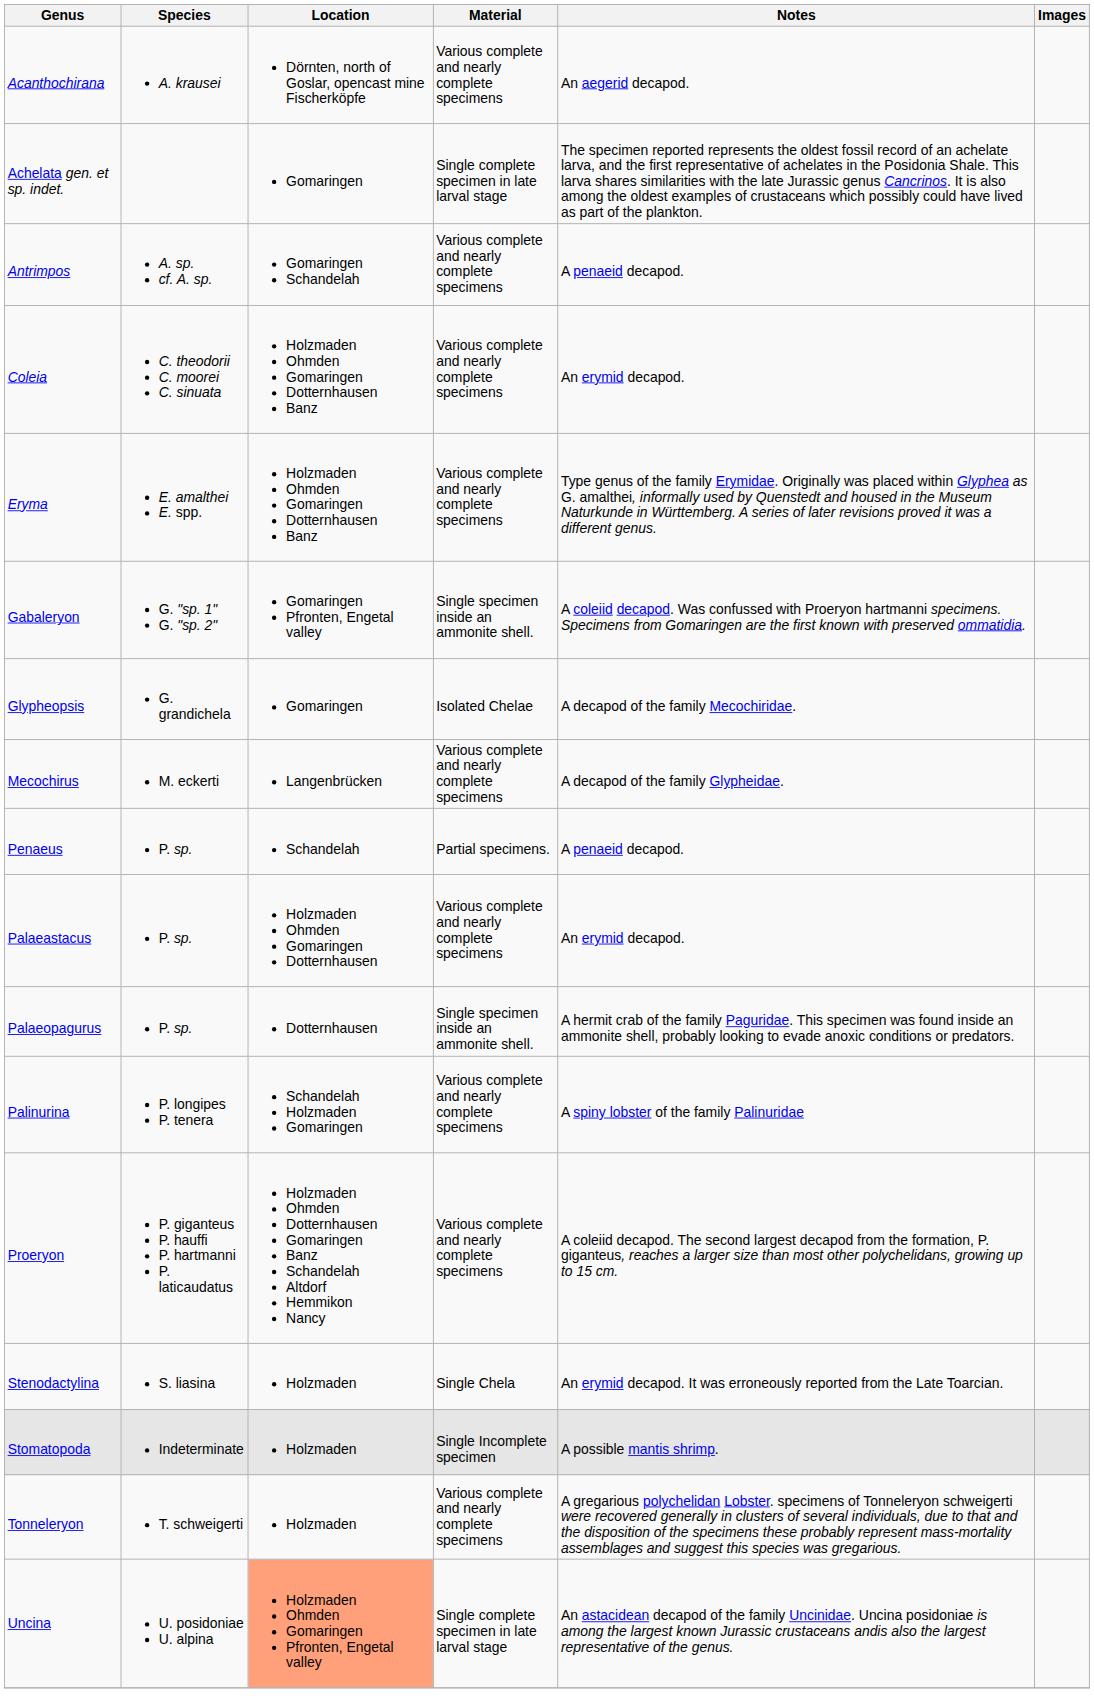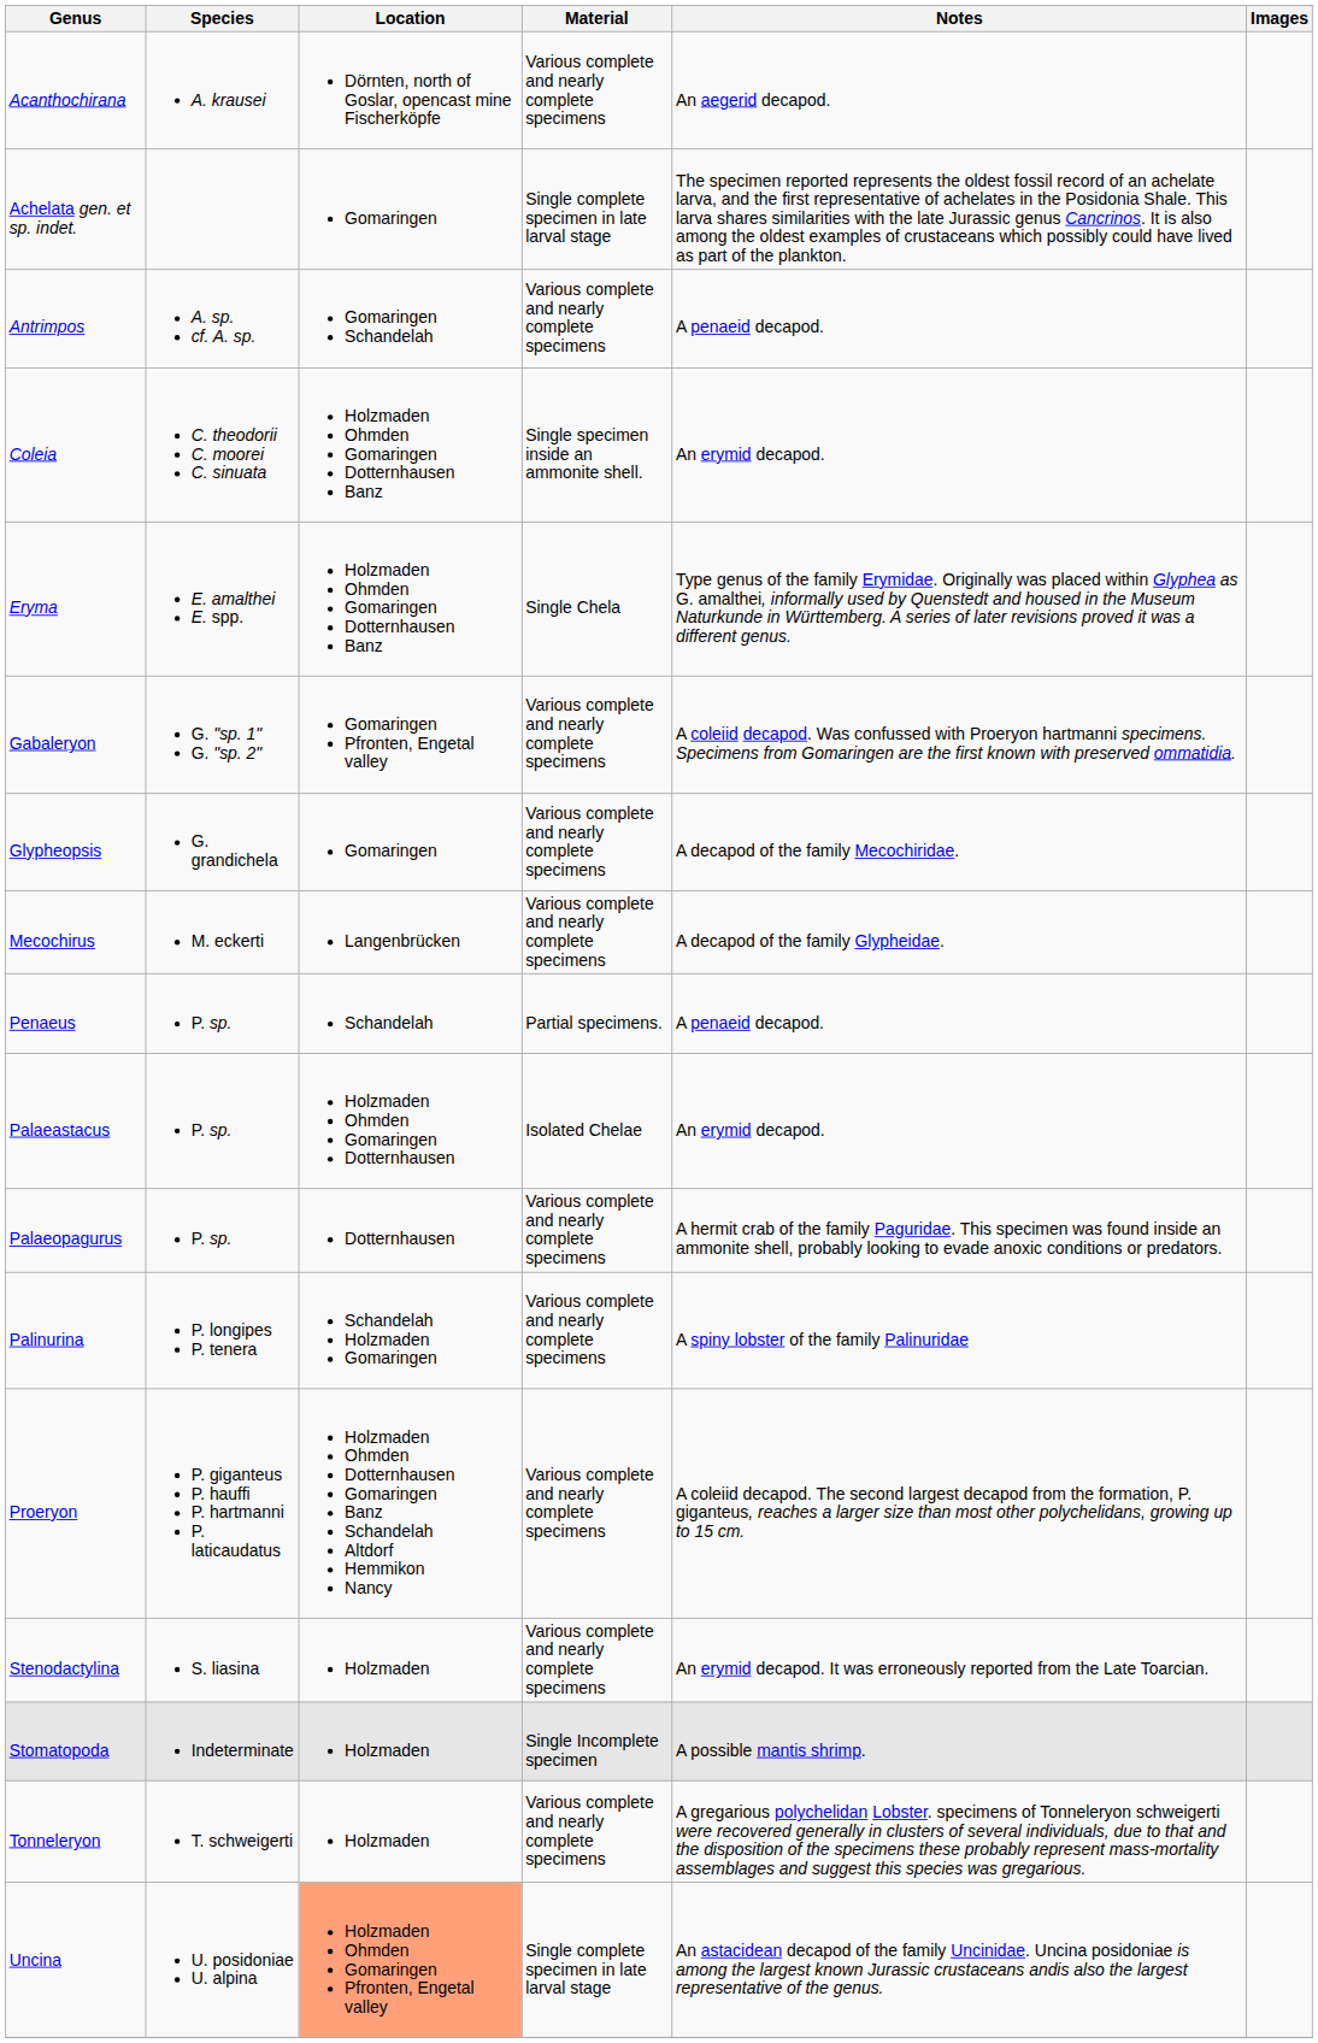Coleia | Material: Various complete and nearly complete specimens -> Single specimen inside an ammonite shell.
Eryma | Material: Various complete and nearly complete specimens -> Single Chela
Gabaleryon | Material: Single specimen inside an ammonite shell. -> Various complete and nearly complete specimens
Glypheopsis | Material: Isolated Chelae -> Various complete and nearly complete specimens
Palaeastacus | Material: Various complete and nearly complete specimens -> Isolated Chelae
Palaeopagurus | Material: Single specimen inside an ammonite shell. -> Various complete and nearly complete specimens
Stenodactylina | Material: Single Chela -> Various complete and nearly complete specimens
